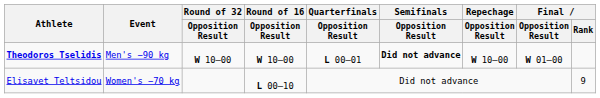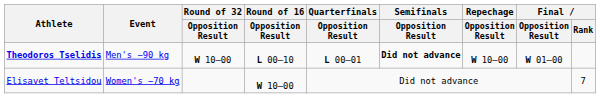Theodoros Tselidis | Round of 16 / Opposition Result: W 10–00 -> L 00–10
Elisavet Teltsidou | Round of 16 / Opposition Result: L 00–10 -> W 10–00
Elisavet Teltsidou | Final / Rank: 9 -> 7
